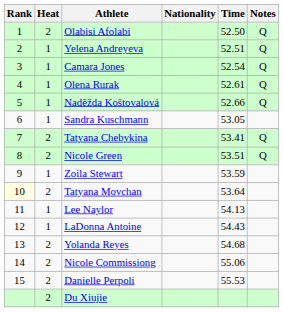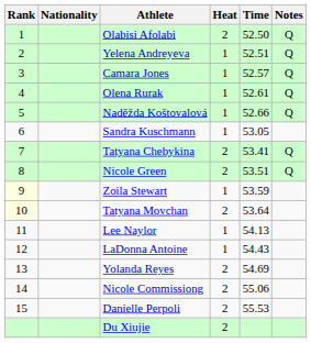columns swapped: Heat <-> Nationality
Camara Jones | Time: 52.54 -> 52.57
Zoila Stewart | Rank: no background -> lightyellow background
Yolanda Reyes | Time: 54.68 -> 54.69
